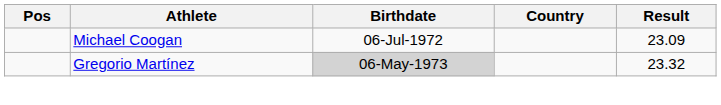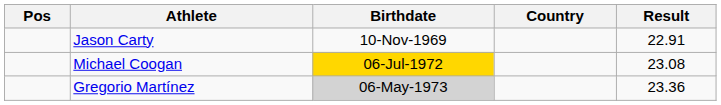+ row: Jason Carty | 10-Nov-1969 | 22.91
Michael Coogan | Birthdate: no background -> gold background
Michael Coogan | Result: 23.09 -> 23.08
Gregorio Martínez | Result: 23.32 -> 23.36
